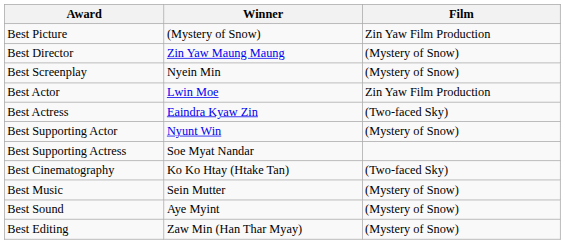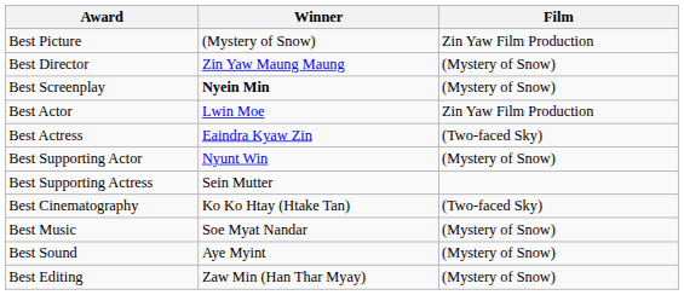Best Screenplay | Winner: normal -> bold
Best Supporting Actress | Winner: Soe Myat Nandar -> Sein Mutter
Best Music | Winner: Sein Mutter -> Soe Myat Nandar
